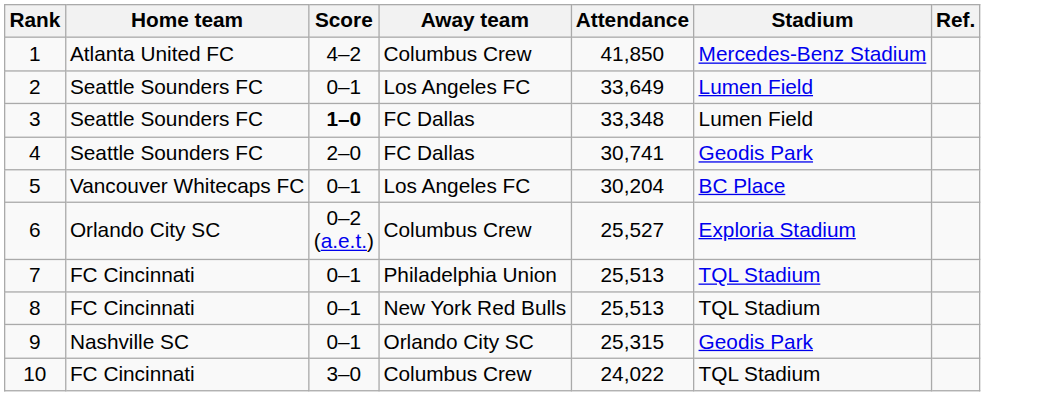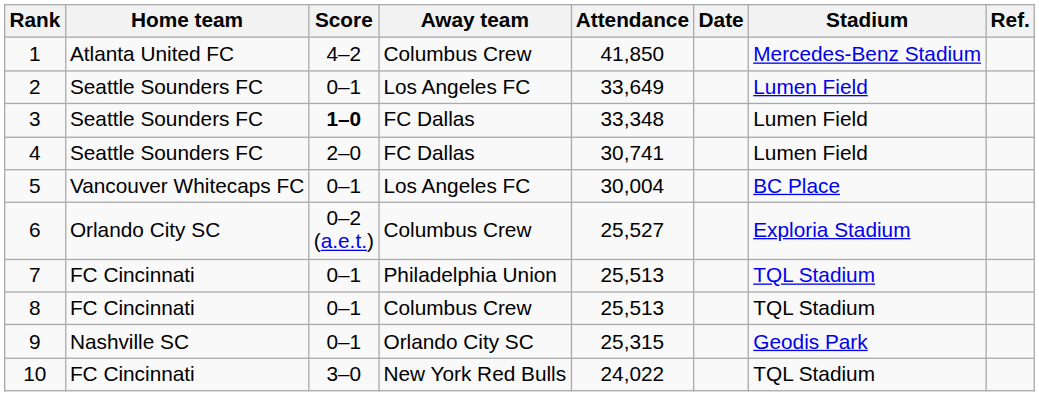+ column: Date
4 | Stadium: Geodis Park -> Lumen Field
5 | Attendance: 30,204 -> 30,004
8 | Away team: New York Red Bulls -> Columbus Crew
10 | Away team: Columbus Crew -> New York Red Bulls
